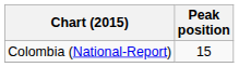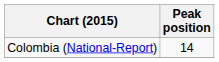Colombia (National-Report) | Peak position: 15 -> 14
